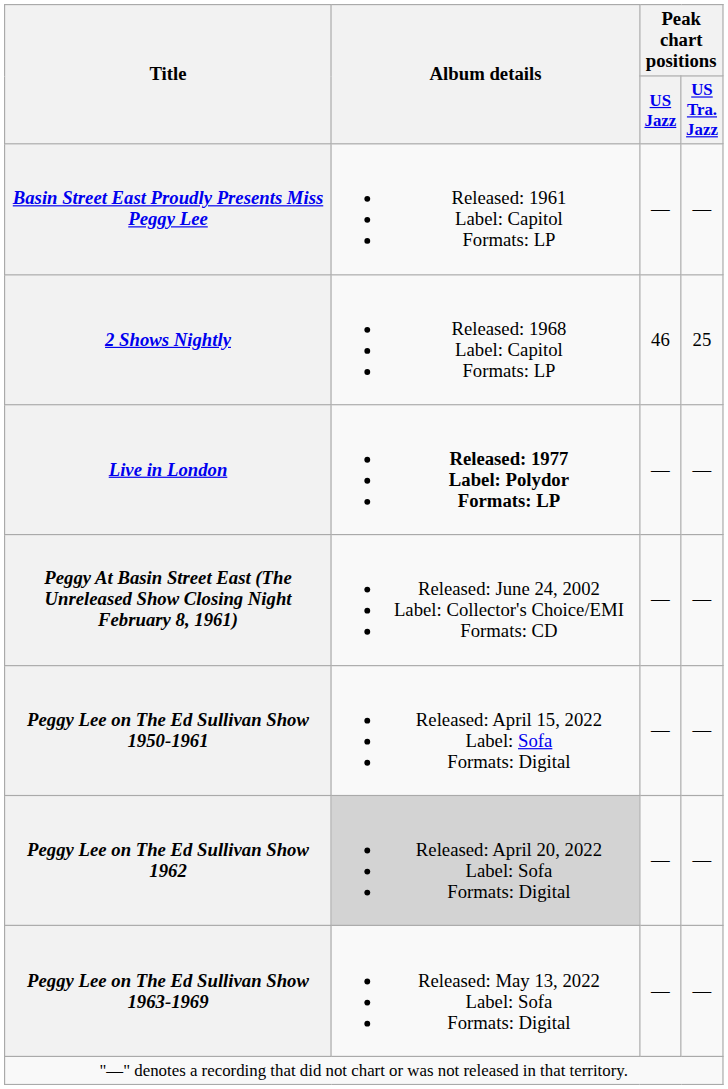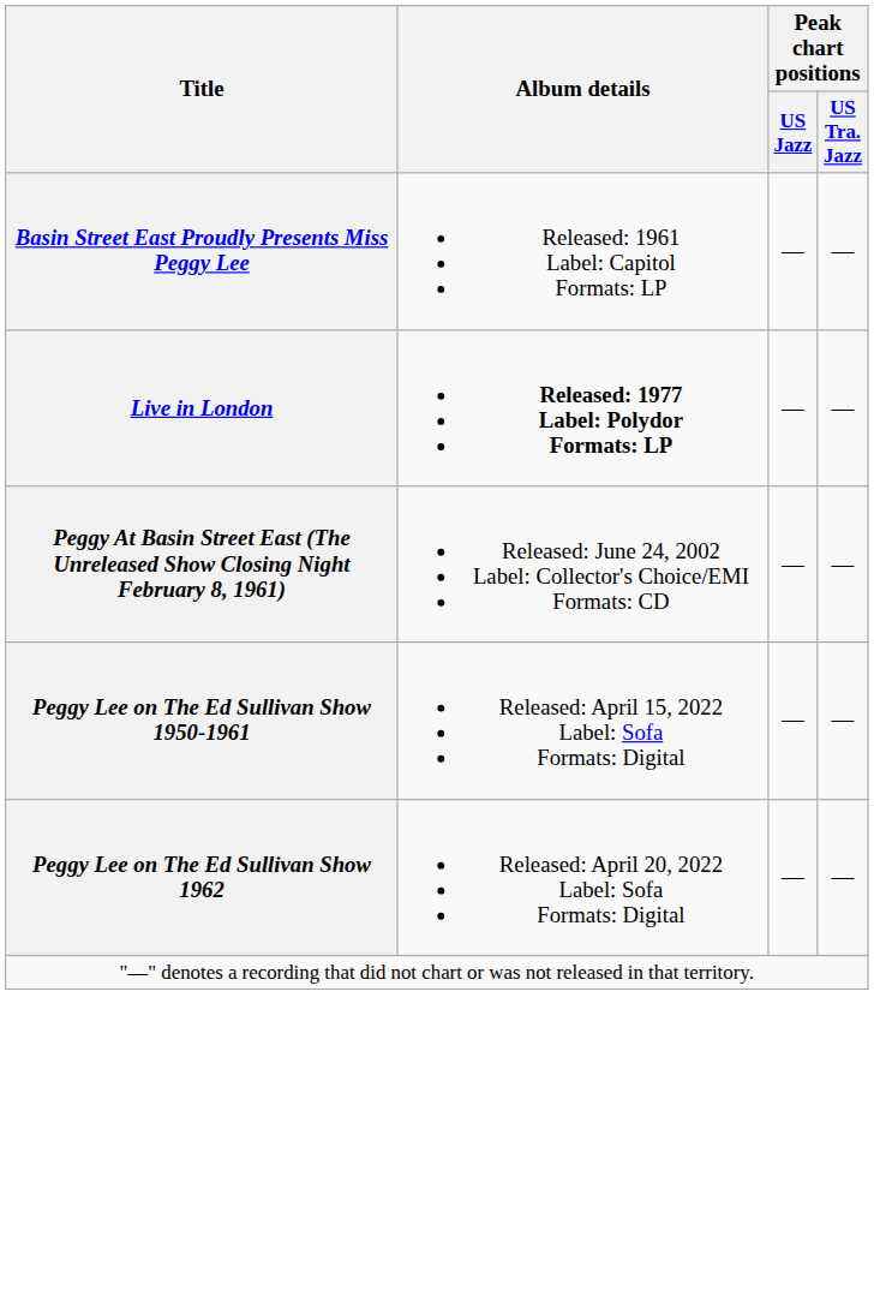- row: 2 Shows Nightly | Released: 1968 Label: Capitol Formats: LP | 46 | 25
Peggy Lee on The Ed Sullivan Show 1962 | Album details: lightgrey background -> no background
- row: Peggy Lee on The Ed Sullivan Show 1963-1969 | Released: May 13, 2022 Label: Sofa Formats: Digital | — | —
